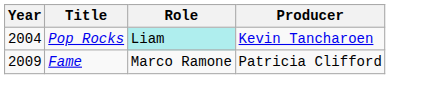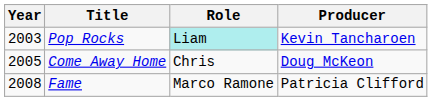Pop Rocks | Year: 2004 -> 2003
+ row: 2005 | Come Away Home | Chris | Doug McKeon
Fame | Year: 2009 -> 2008
